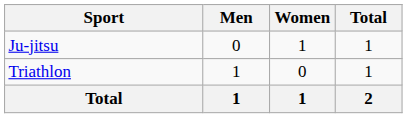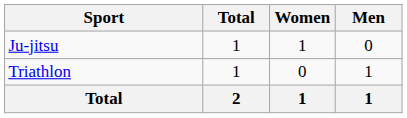columns swapped: Men <-> Total
